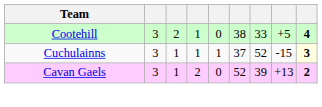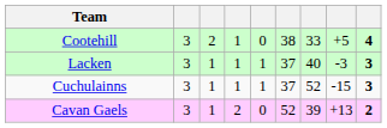+ row: Lacken | 3 | 1 | 1 | 1 | 37 | 40 | -3 | 3
Cuchulainns | column 9: lightyellow background -> no background
